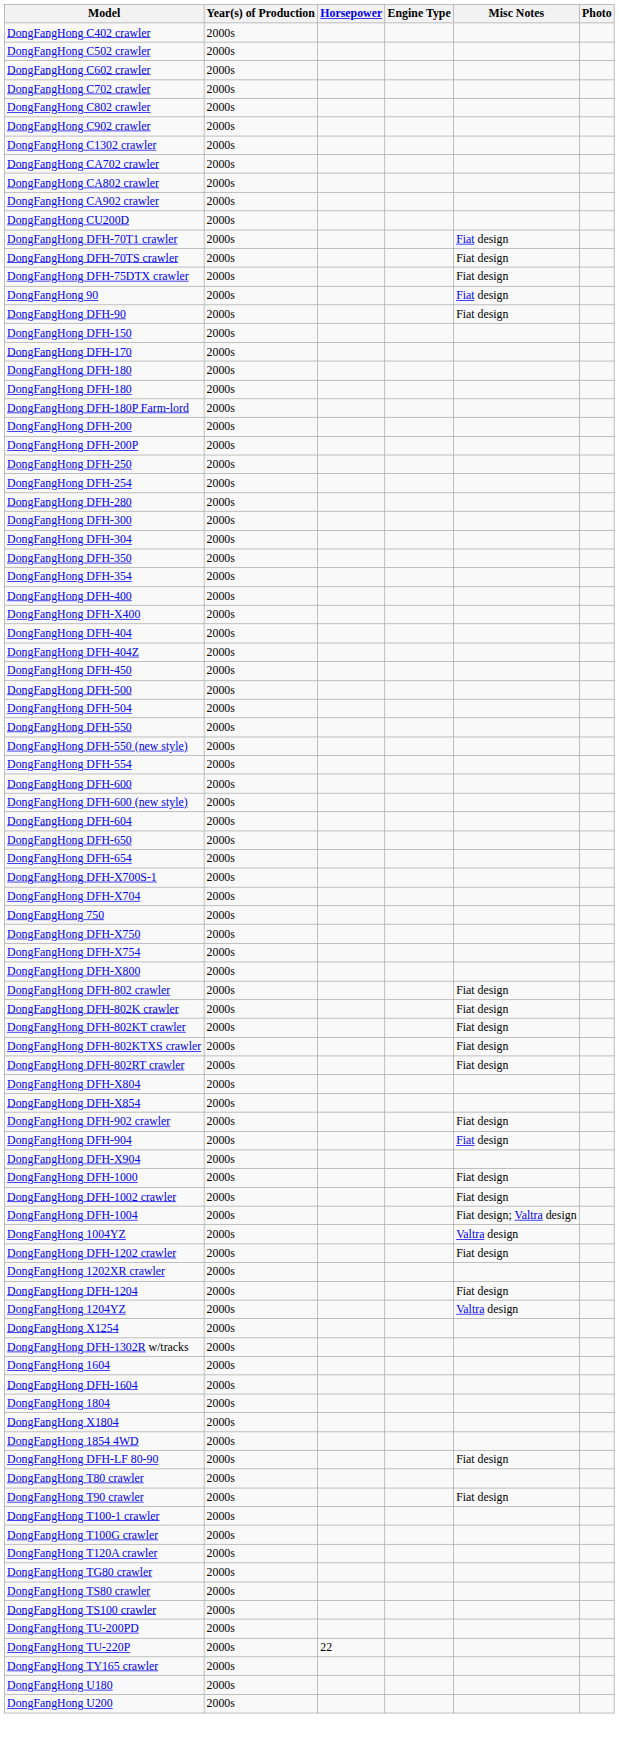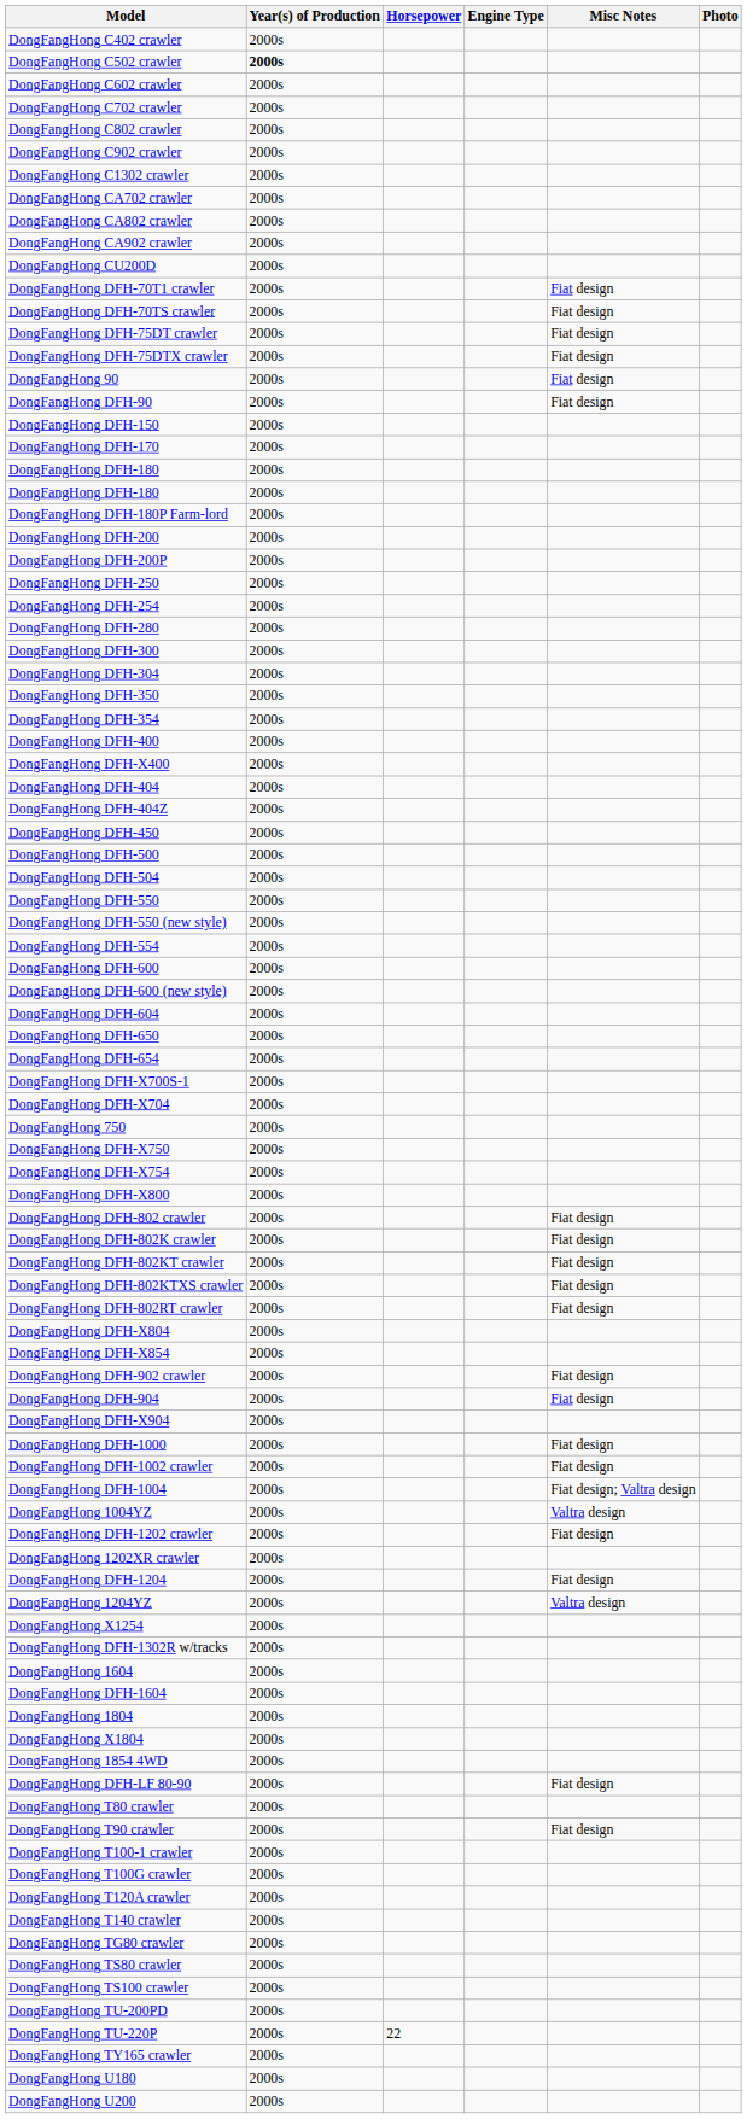DongFangHong C502 crawler | Year(s) of Production: normal -> bold
+ row: DongFangHong DFH-75DT crawler | 2000s | Fiat design
+ row: DongFangHong T140 crawler | 2000s
